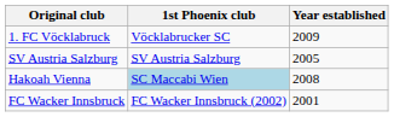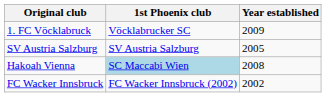FC Wacker Innsbruck | Year established: 2001 -> 2002
